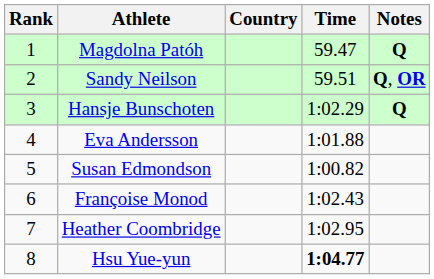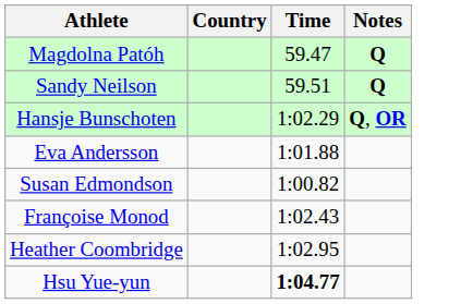- column: Rank | 1 | 2 | 3 | 4 | 5 | 6 | 7 | 8
Sandy Neilson | Notes: Q, OR -> Q
Hansje Bunschoten | Notes: Q -> Q, OR
